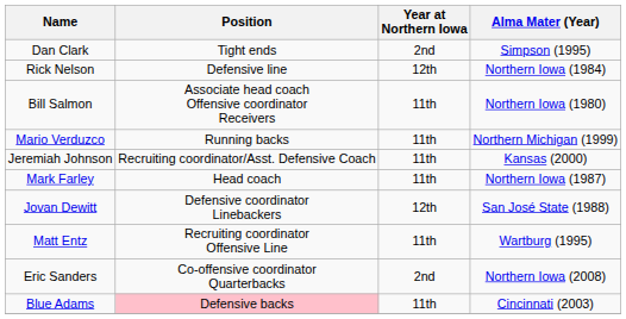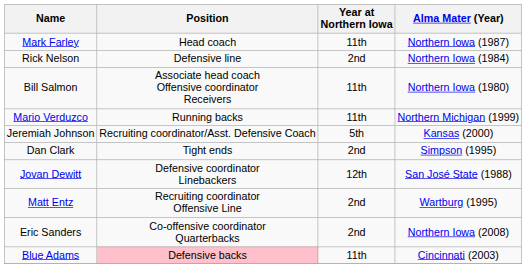rows swapped: Mark Farley <-> Dan Clark
Rick Nelson | Year at Northern Iowa: 12th -> 2nd
Jeremiah Johnson | Year at Northern Iowa: 11th -> 5th
Matt Entz | Year at Northern Iowa: 11th -> 2nd
